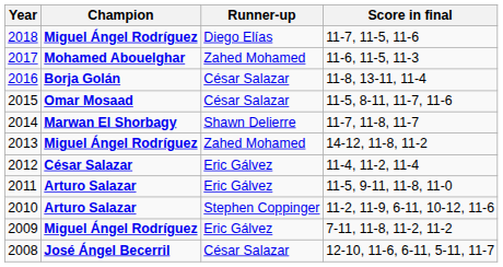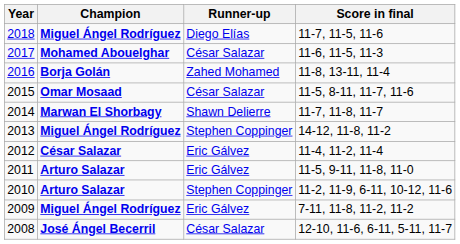2017 | Runner-up: Zahed Mohamed -> César Salazar
2016 | Runner-up: César Salazar -> Zahed Mohamed
2013 | Runner-up: Zahed Mohamed -> Stephen Coppinger
